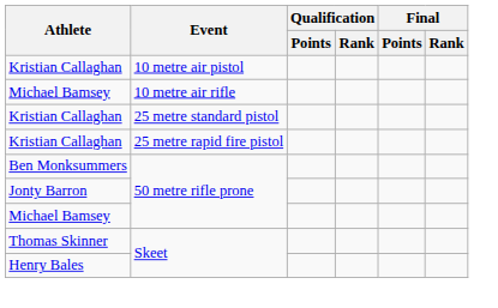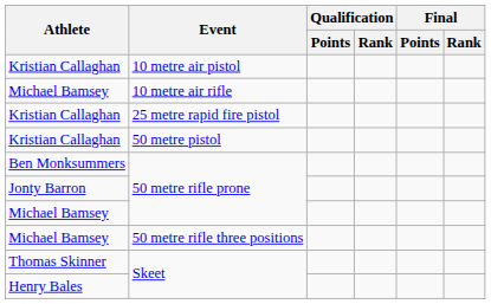- row: Kristian Callaghan | 25 metre standard pistol
+ row: Kristian Callaghan | 50 metre pistol
+ row: Michael Bamsey | 50 metre rifle three positions
